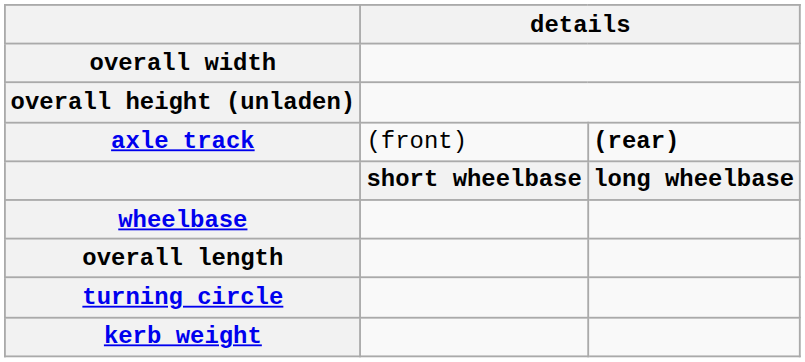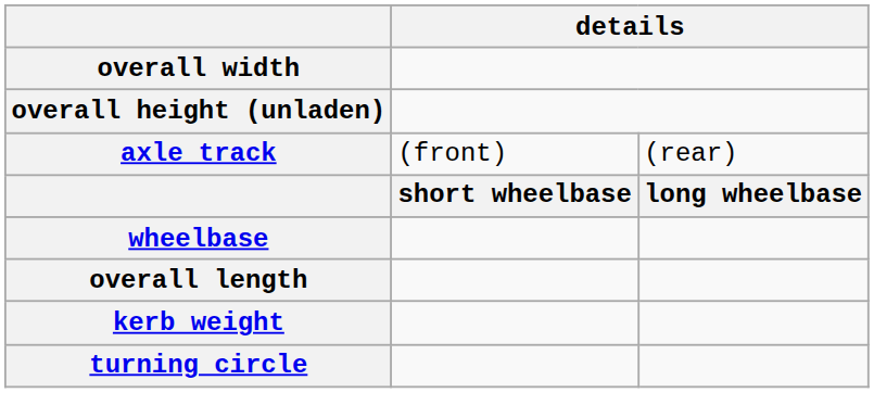axle track | column 3: bold -> normal
rows swapped: kerb weight <-> turning circle
